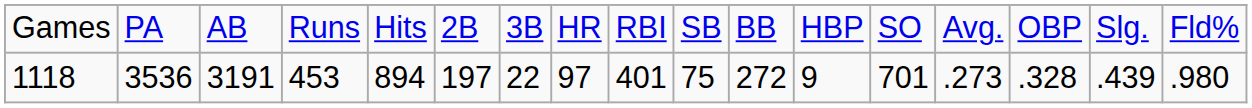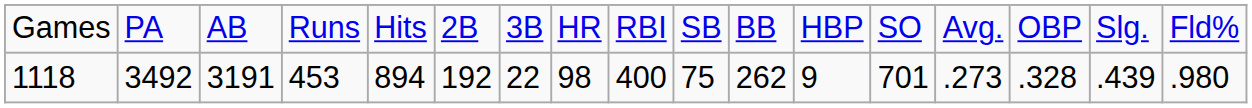1118 | column 2: 3536 -> 3492
1118 | column 6: 197 -> 192
1118 | column 8: 97 -> 98
1118 | column 9: 401 -> 400
1118 | column 11: 272 -> 262
